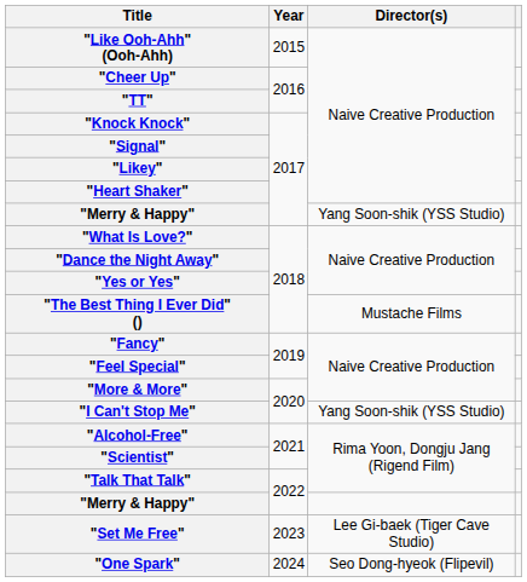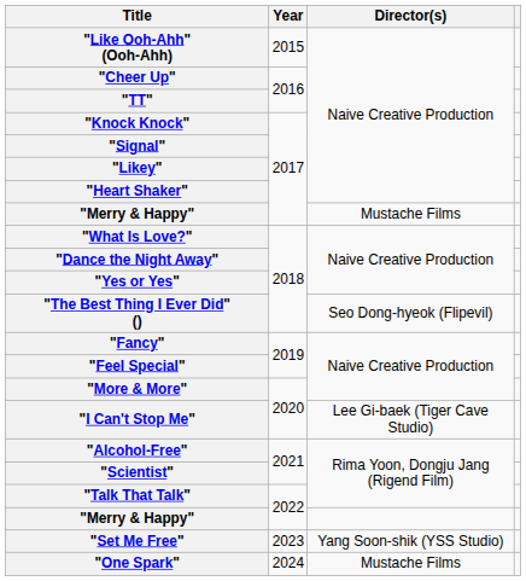"Merry & Happy" / 2017 | Director(s): Yang Soon-shik (YSS Studio) -> Mustache Films
"The Best Thing I Ever Did" () | Director(s): Mustache Films -> Seo Dong-hyeok (Flipevil)
"I Can't Stop Me" | Director(s): Yang Soon-shik (YSS Studio) -> Lee Gi-baek (Tiger Cave Studio)
"Set Me Free" | Director(s): Lee Gi-baek (Tiger Cave Studio) -> Yang Soon-shik (YSS Studio)
"One Spark" | Director(s): Seo Dong-hyeok (Flipevil) -> Mustache Films
